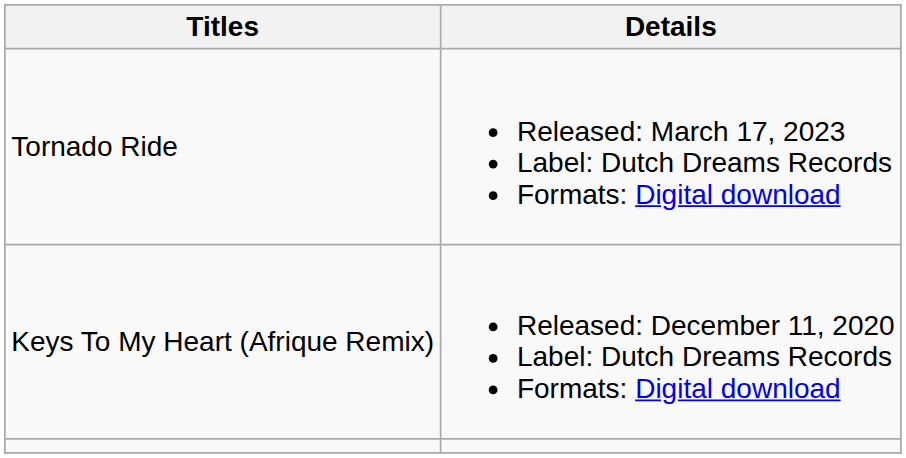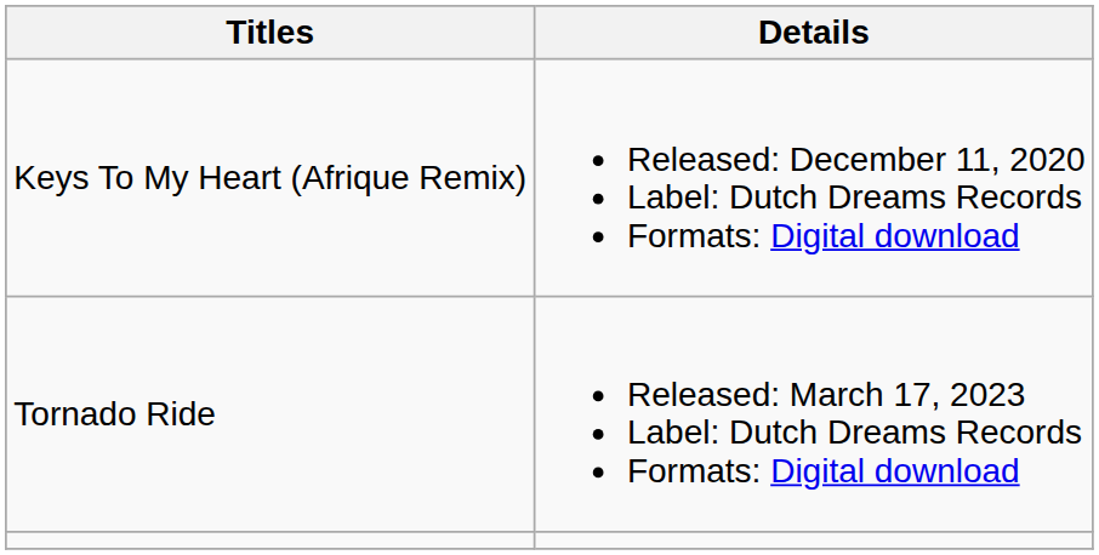rows swapped: Keys To My Heart (Afrique Remix) <-> Tornado Ride
